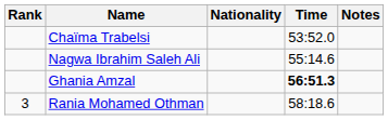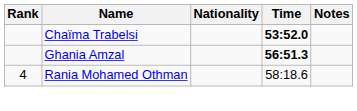Chaïma Trabelsi | Time: normal -> bold
- row: Nagwa Ibrahim Saleh Ali | 55:14.6
Rania Mohamed Othman | Rank: 3 -> 4
